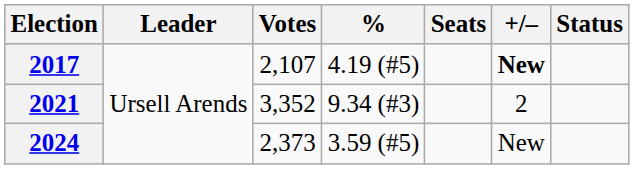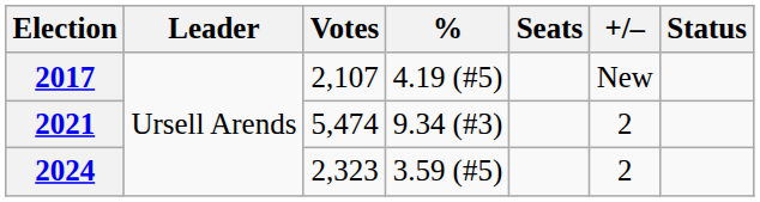2017 | +/–: bold -> normal
2021 | Votes: 3,352 -> 5,474
2024 | Votes: 2,373 -> 2,323
2024 | +/–: New -> 2
